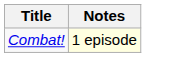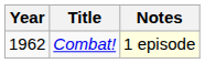+ column: Year | 1962
